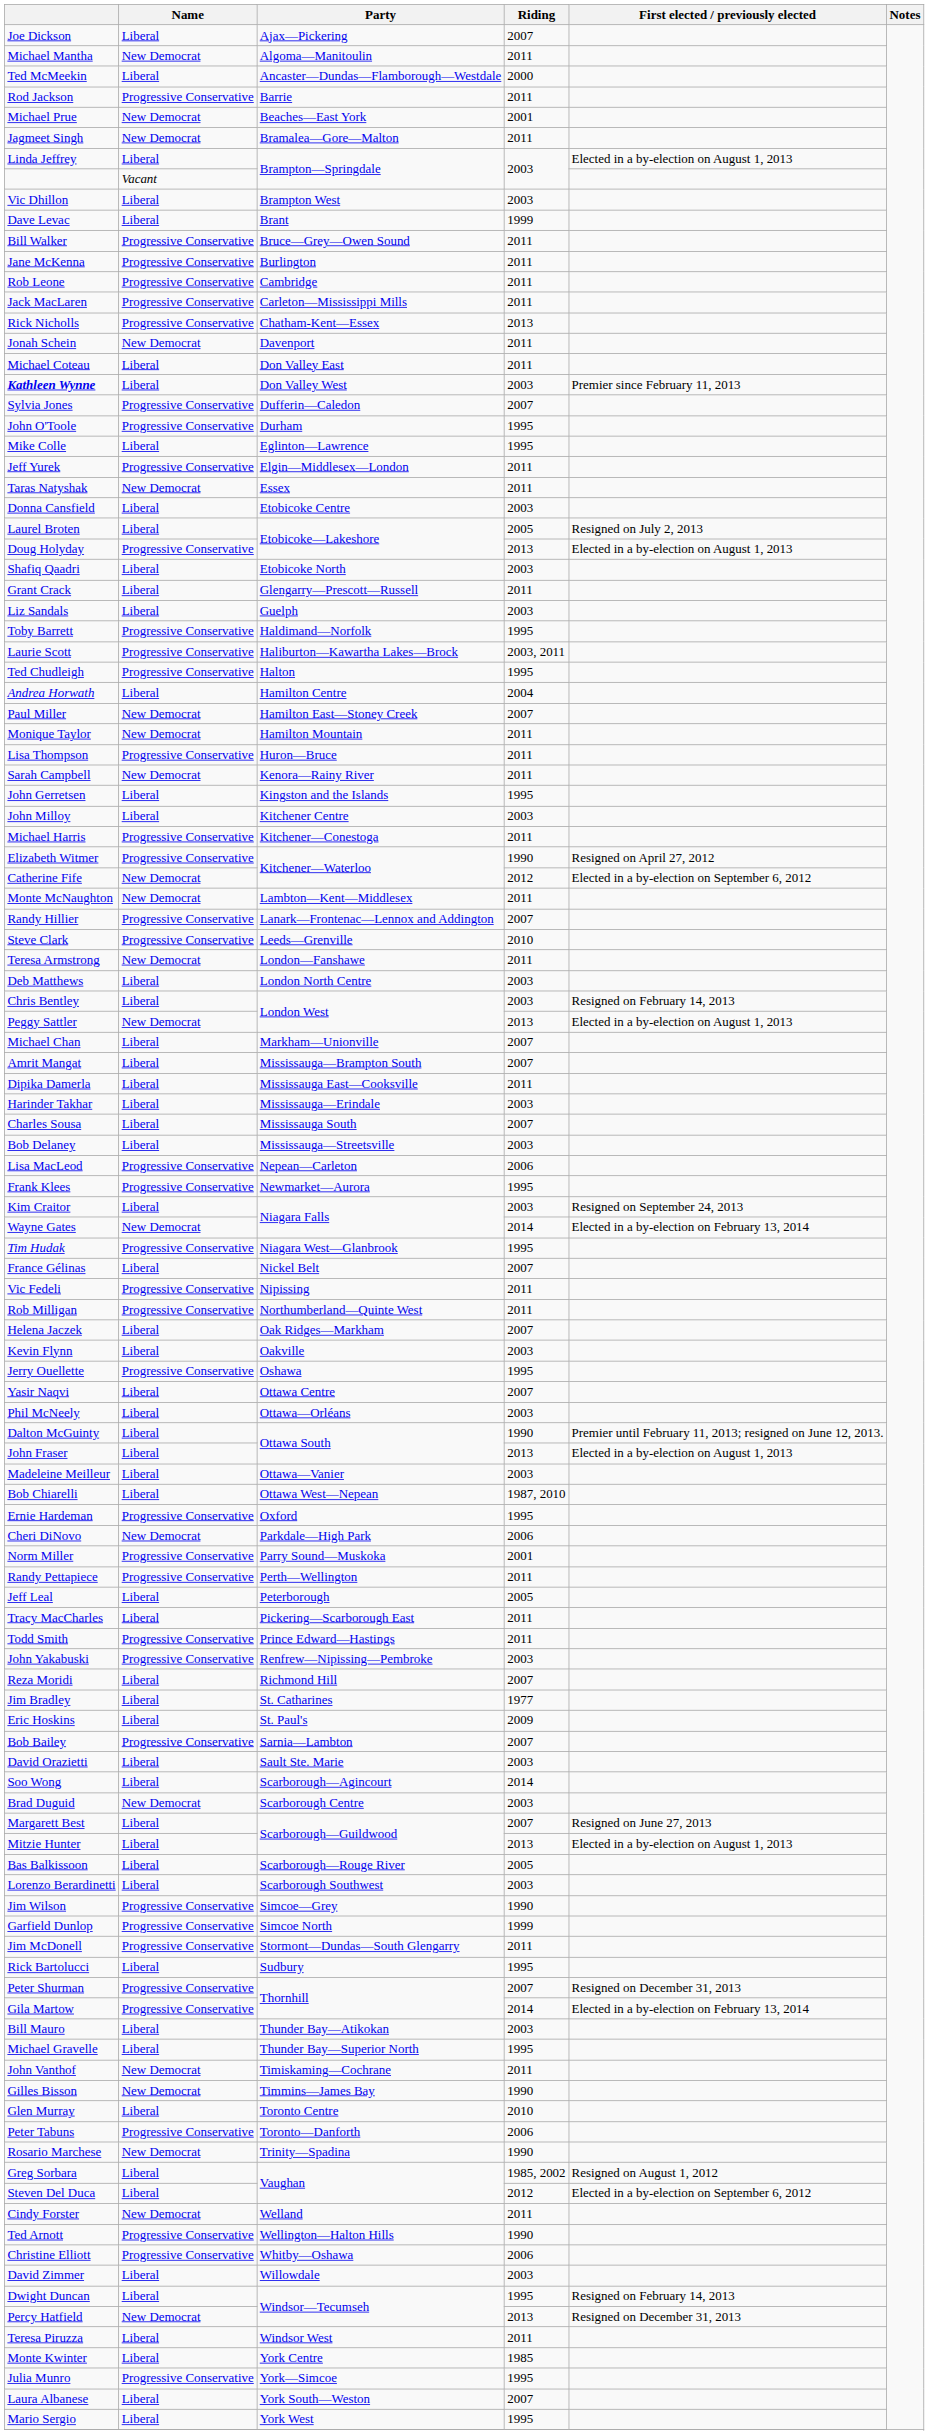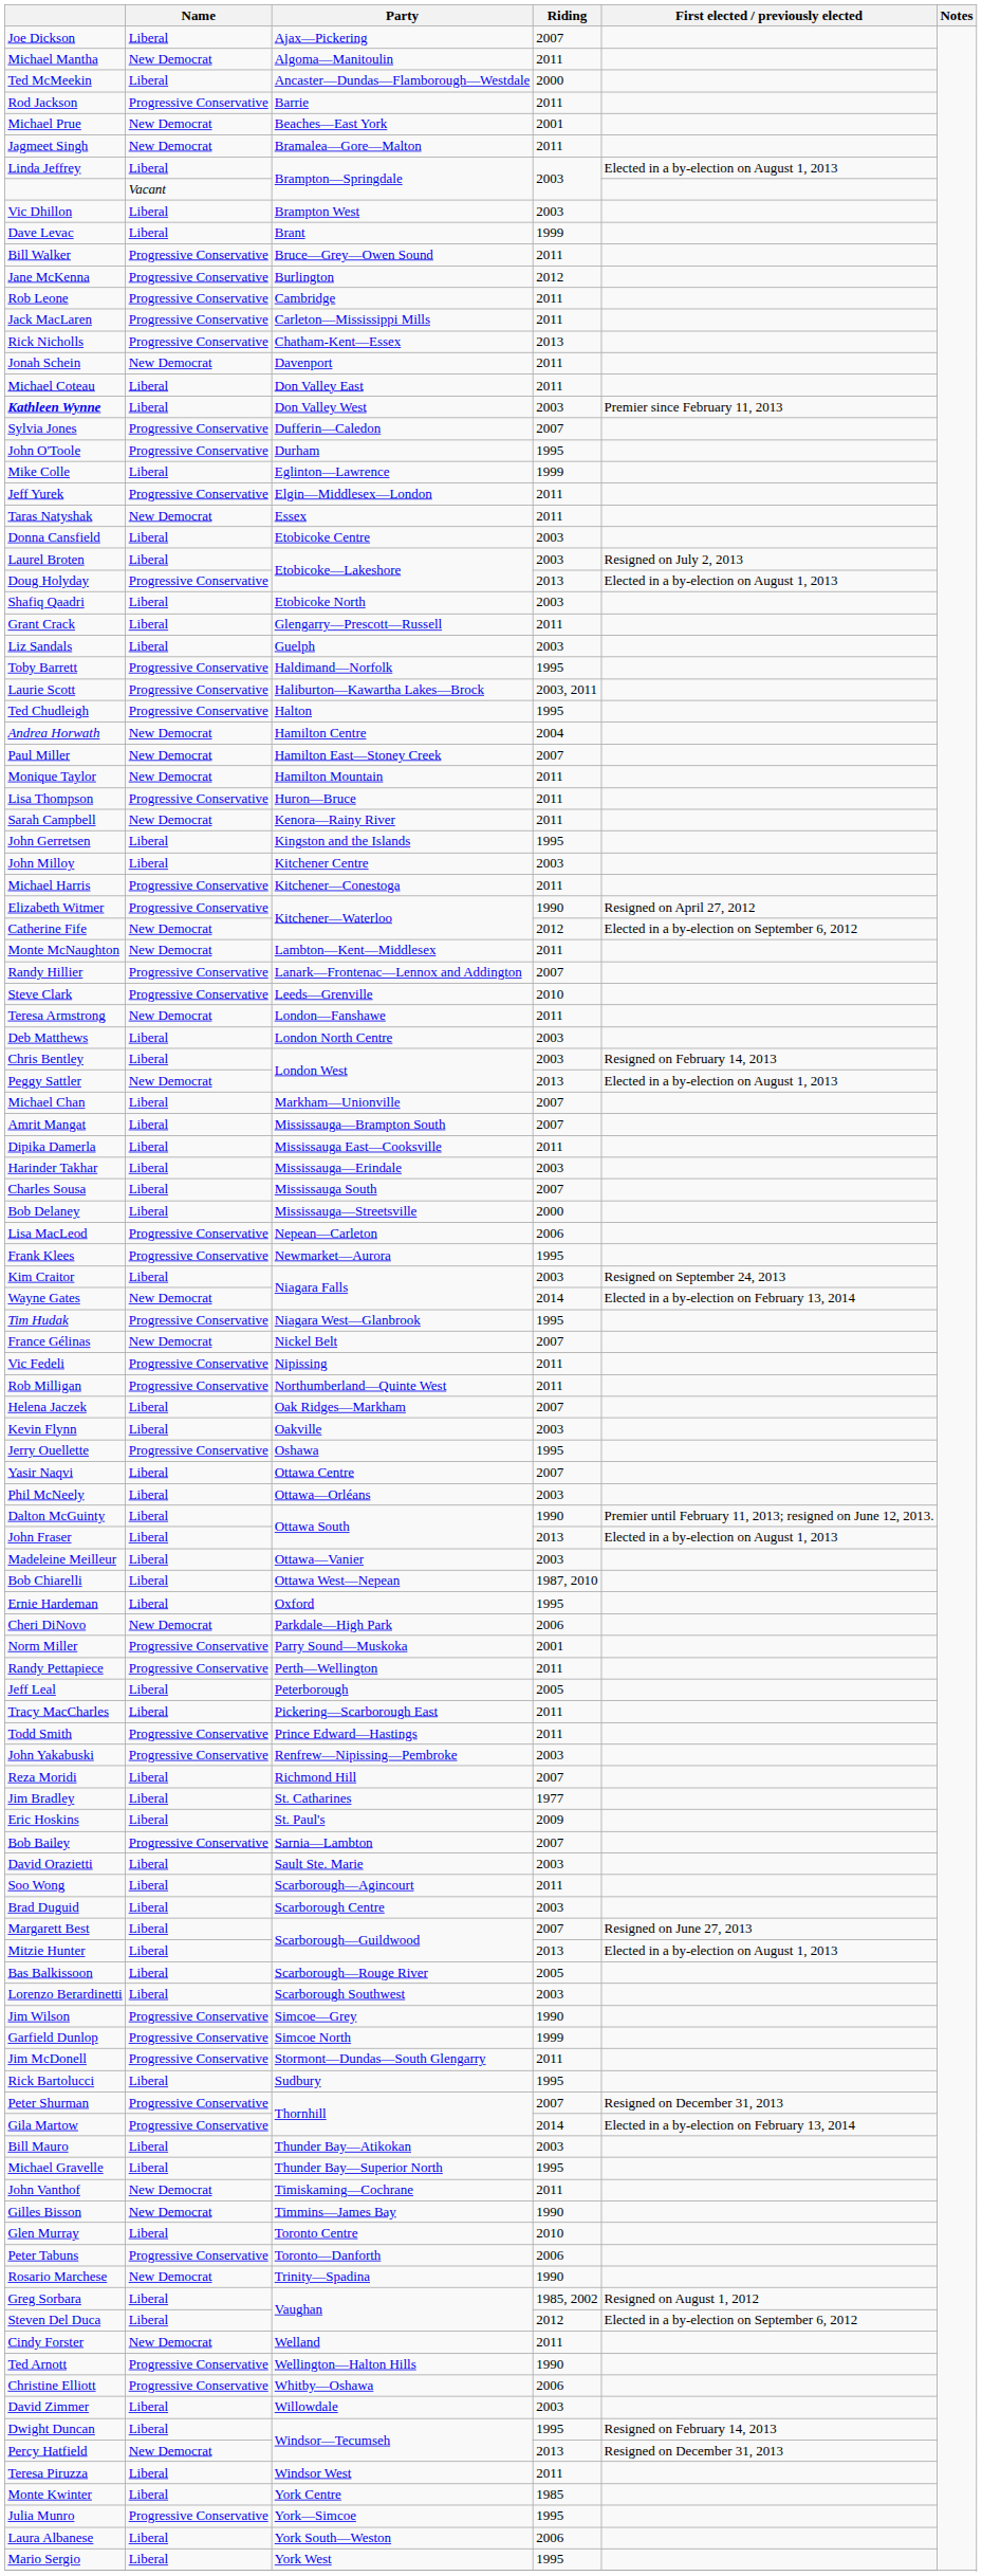Jane McKenna | Riding: 2011 -> 2012
Mike Colle | Riding: 1995 -> 1999
Laurel Broten | Riding: 2005 -> 2003
Andrea Horwath | Name: Liberal -> New Democrat
Bob Delaney | Riding: 2003 -> 2000
France Gélinas | Name: Liberal -> New Democrat
Ernie Hardeman | Name: Progressive Conservative -> Liberal
Soo Wong | Riding: 2014 -> 2011
Brad Duguid | Name: New Democrat -> Liberal
Laura Albanese | Riding: 2007 -> 2006
